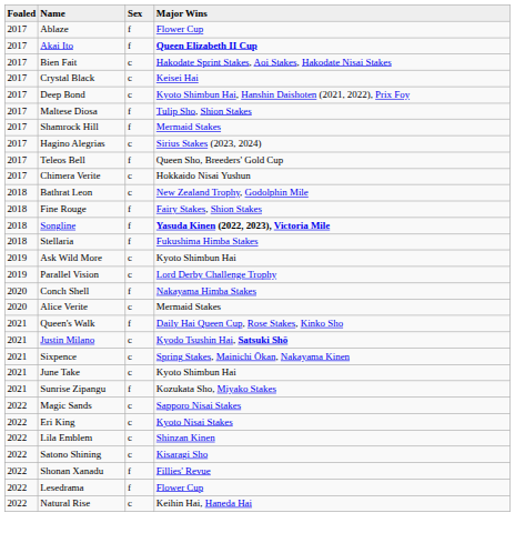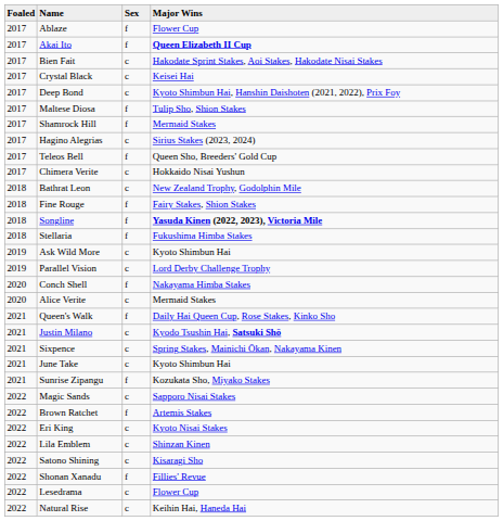+ row: 2022 | Brown Ratchet | f | Artemis Stakes
Lesedrama | Sex: f -> c
